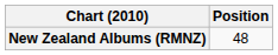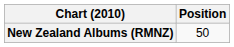New Zealand Albums (RMNZ) | Position: 48 -> 50
